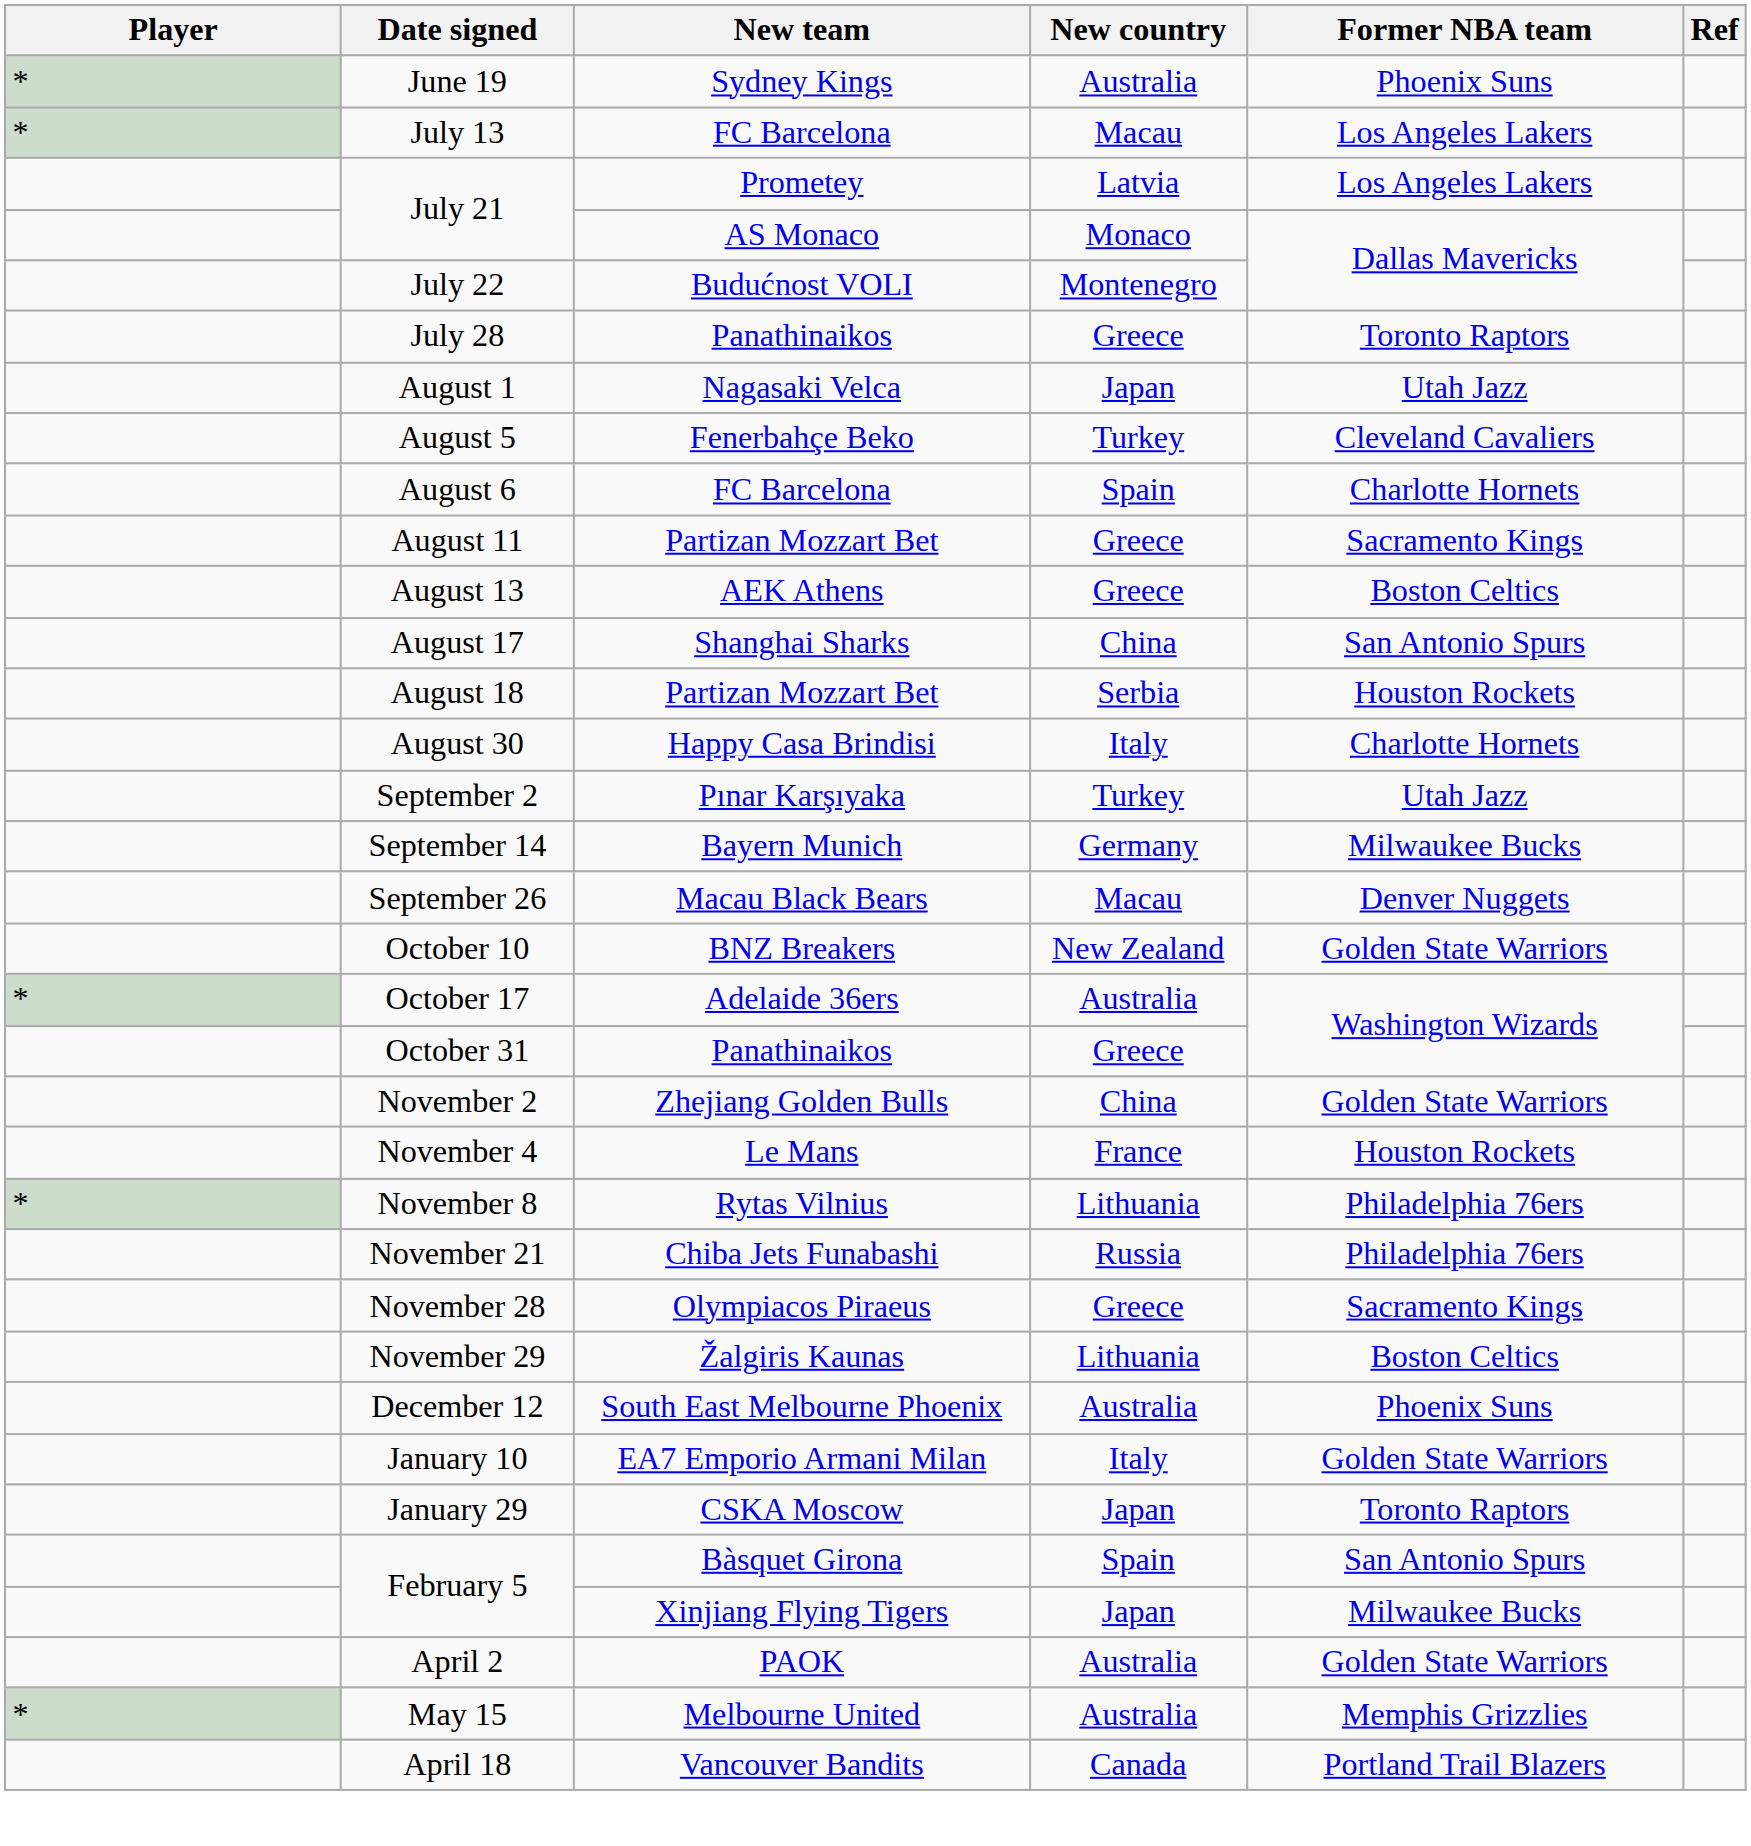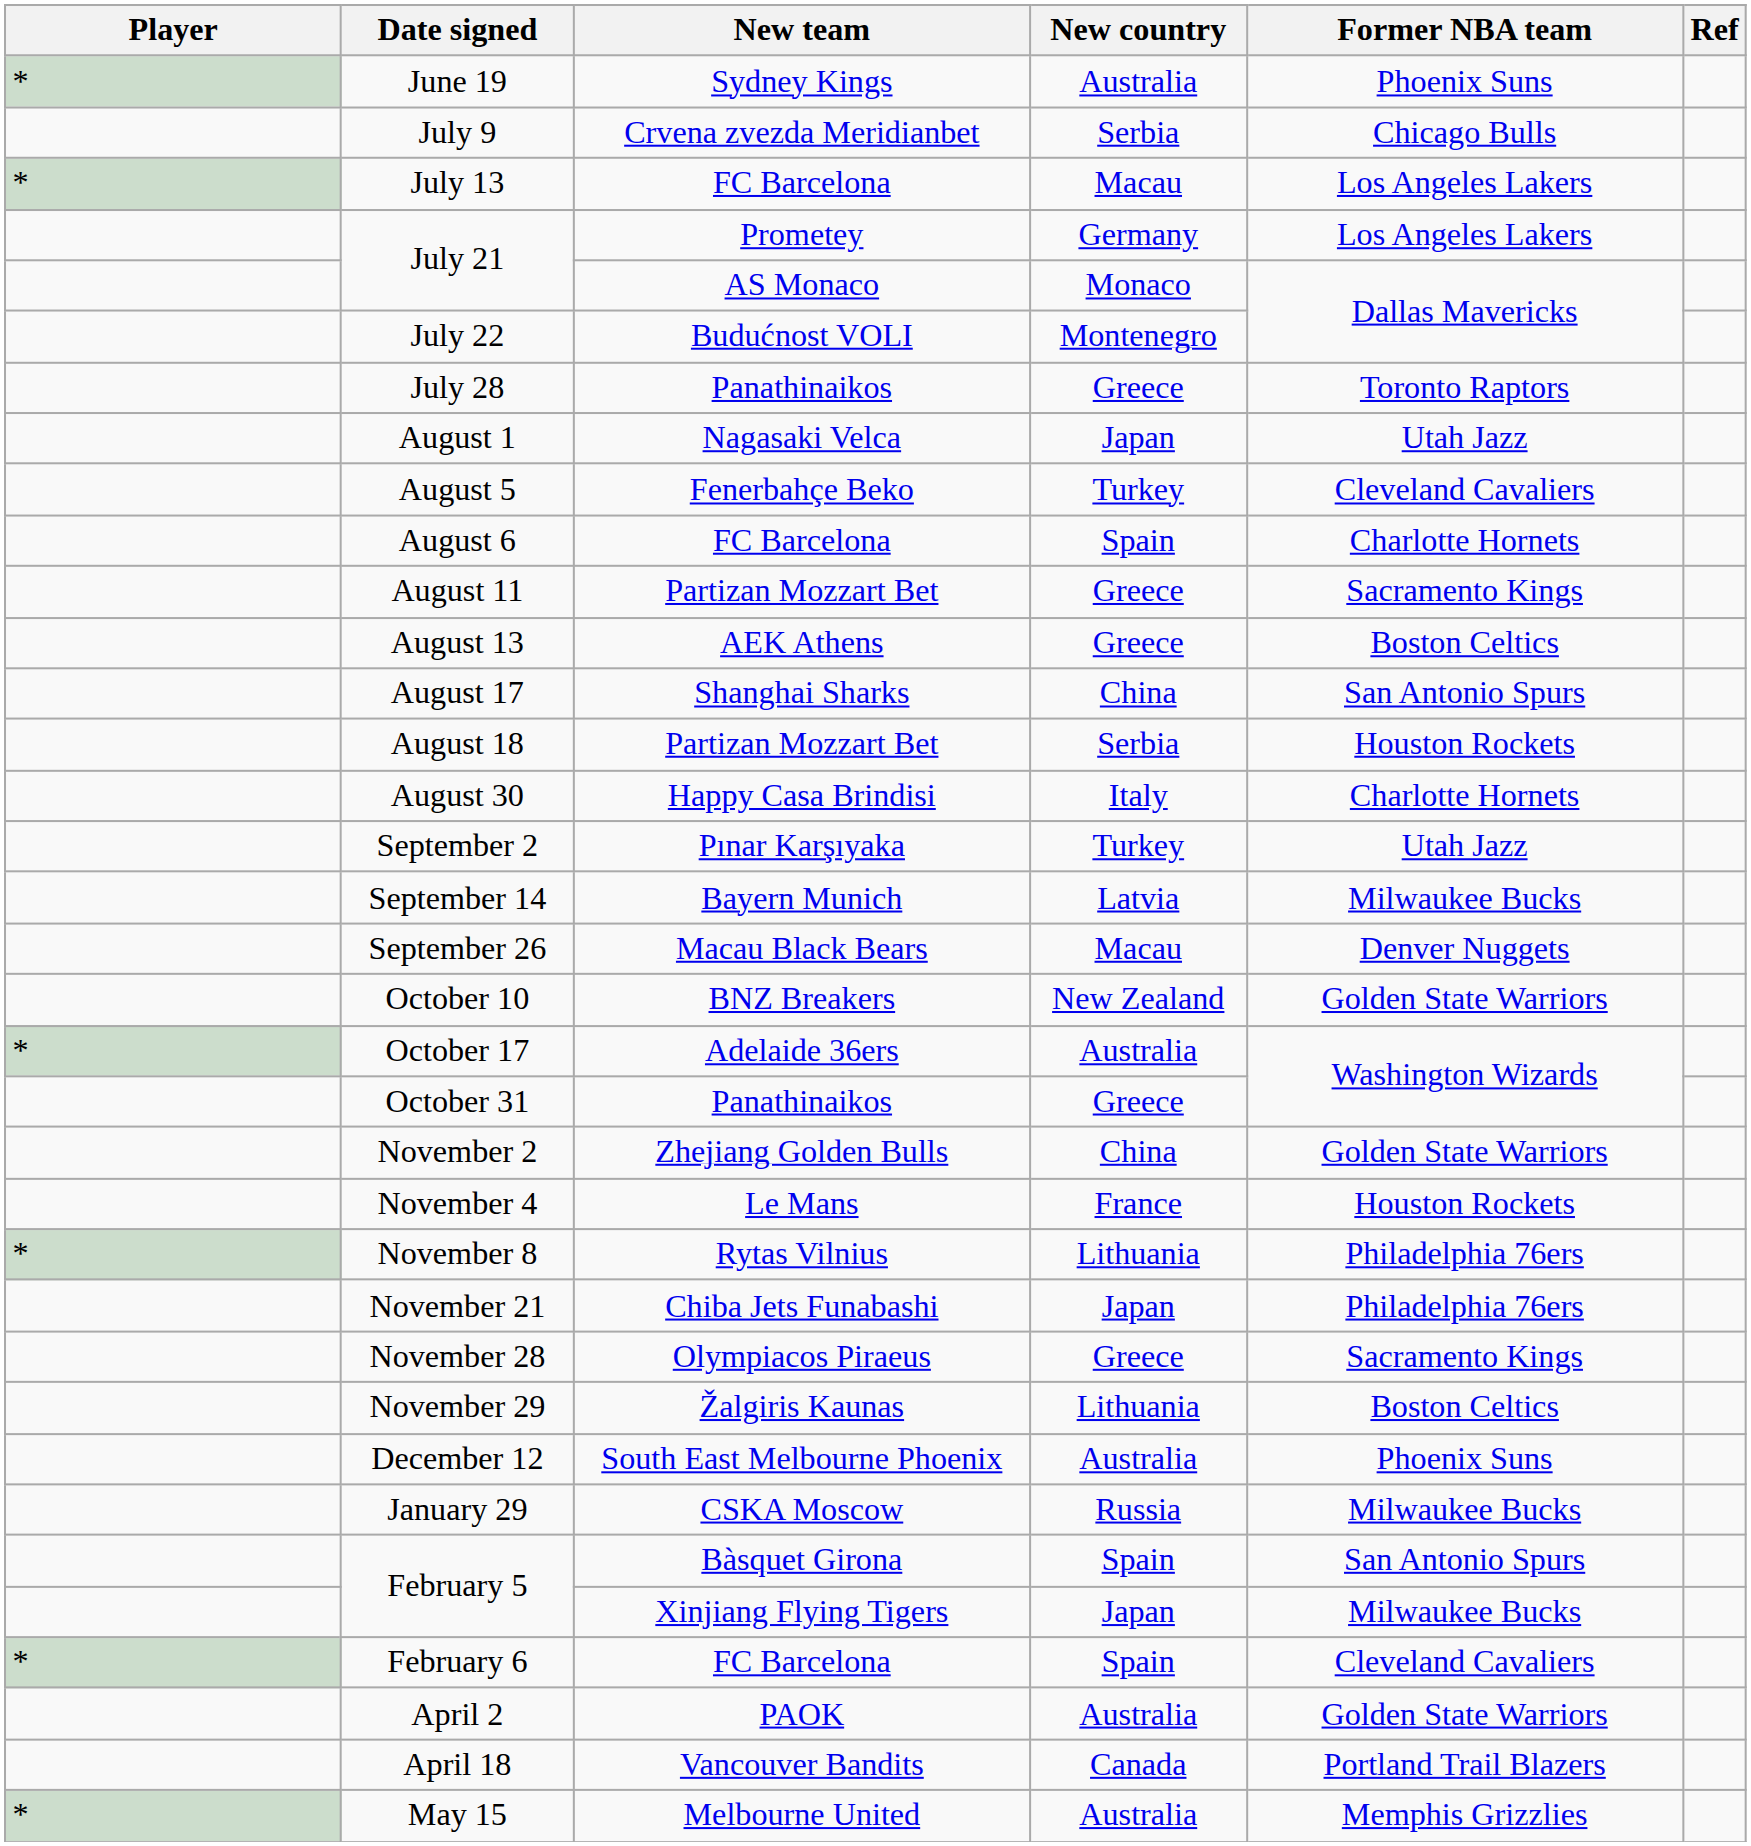+ row: July 9 | Crvena zvezda Meridianbet | Serbia | Chicago Bulls
July 21 / Prometey | New country: Latvia -> Germany
September 14 | New country: Germany -> Latvia
November 21 | New country: Russia -> Japan
- row: January 10 | EA7 Emporio Armani Milan | Italy | Golden State Warriors
January 29 | New country: Japan -> Russia
January 29 | Former NBA team: Toronto Raptors -> Milwaukee Bucks
+ row: * | February 6 | FC Barcelona | Spain | Cleveland Cavaliers
rows swapped: April 18 <-> May 15
